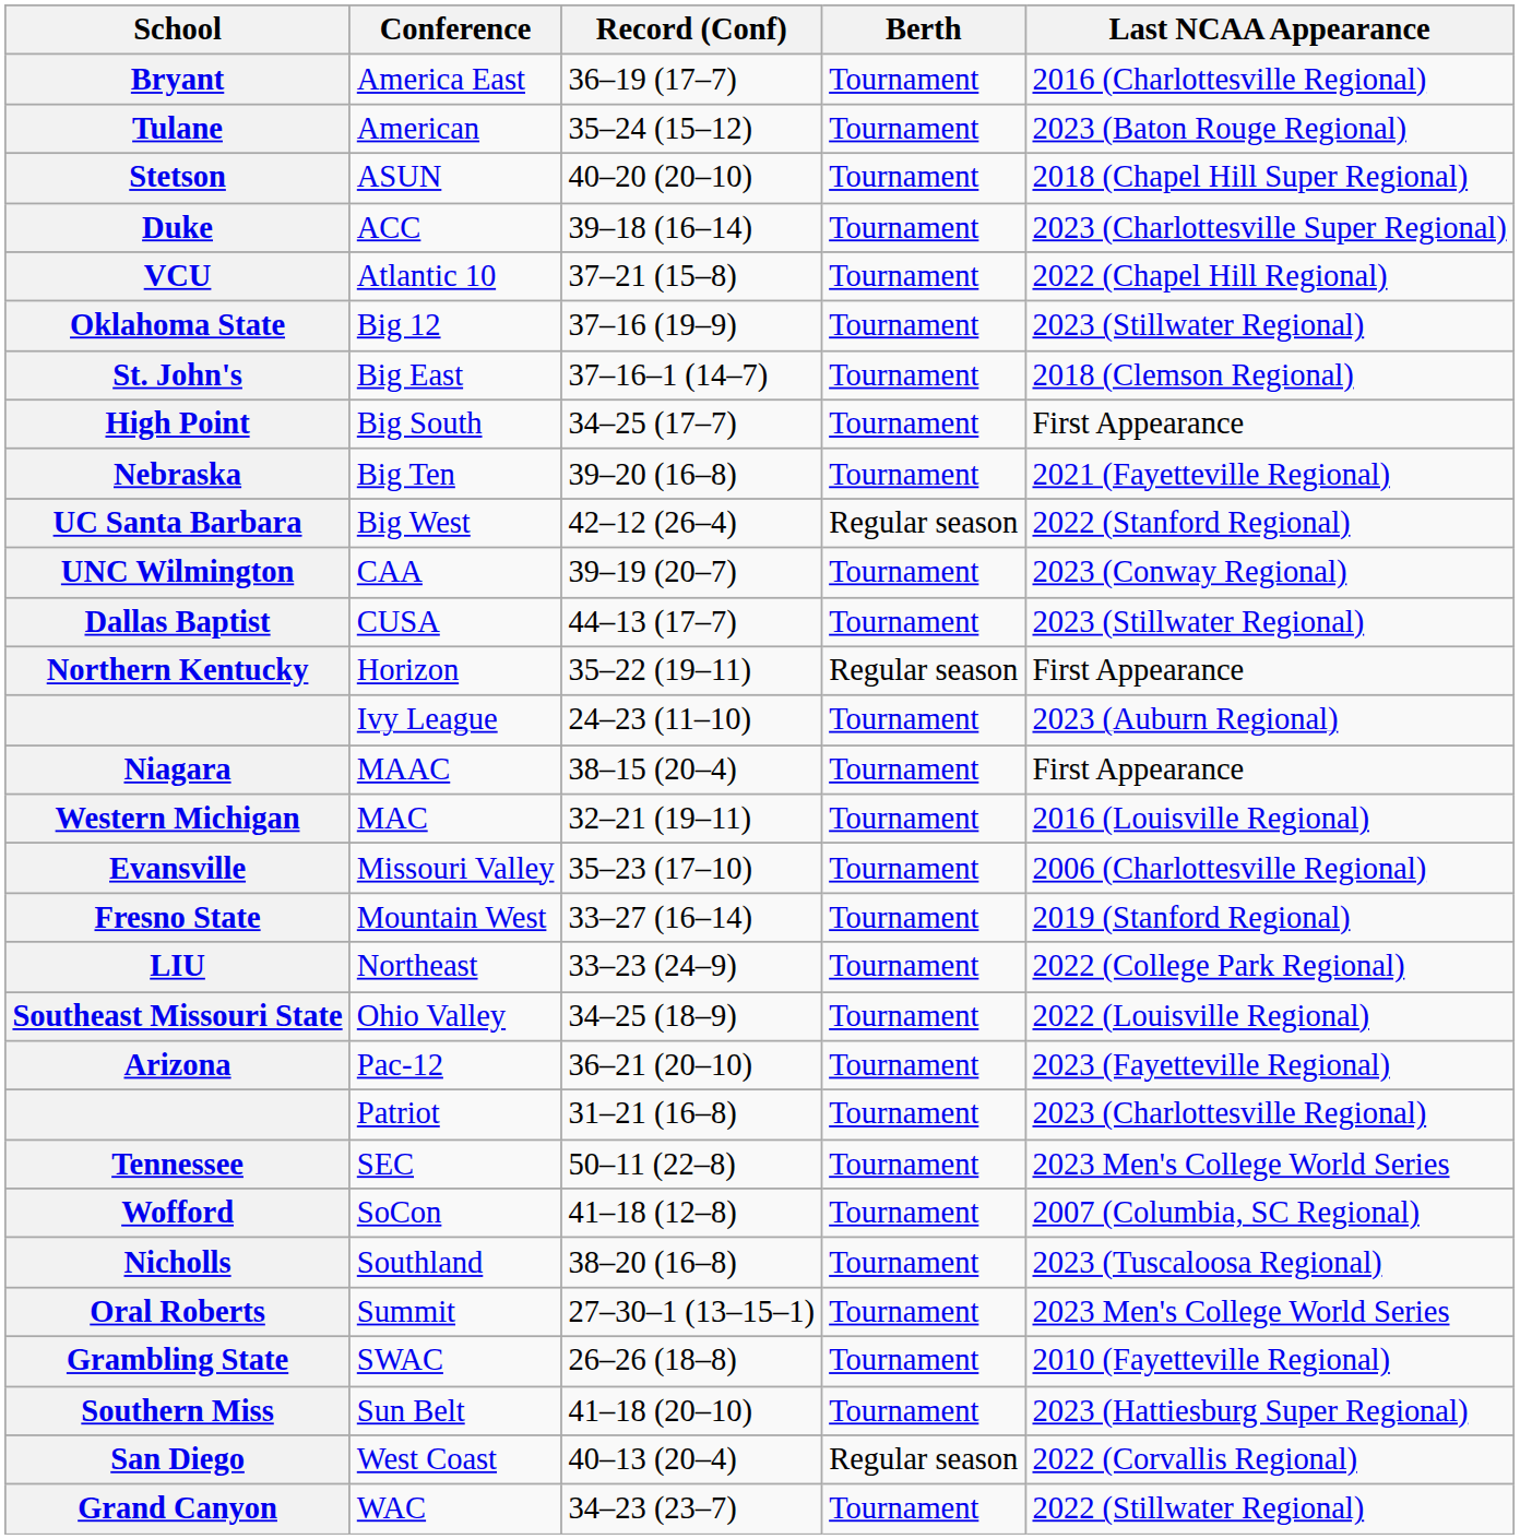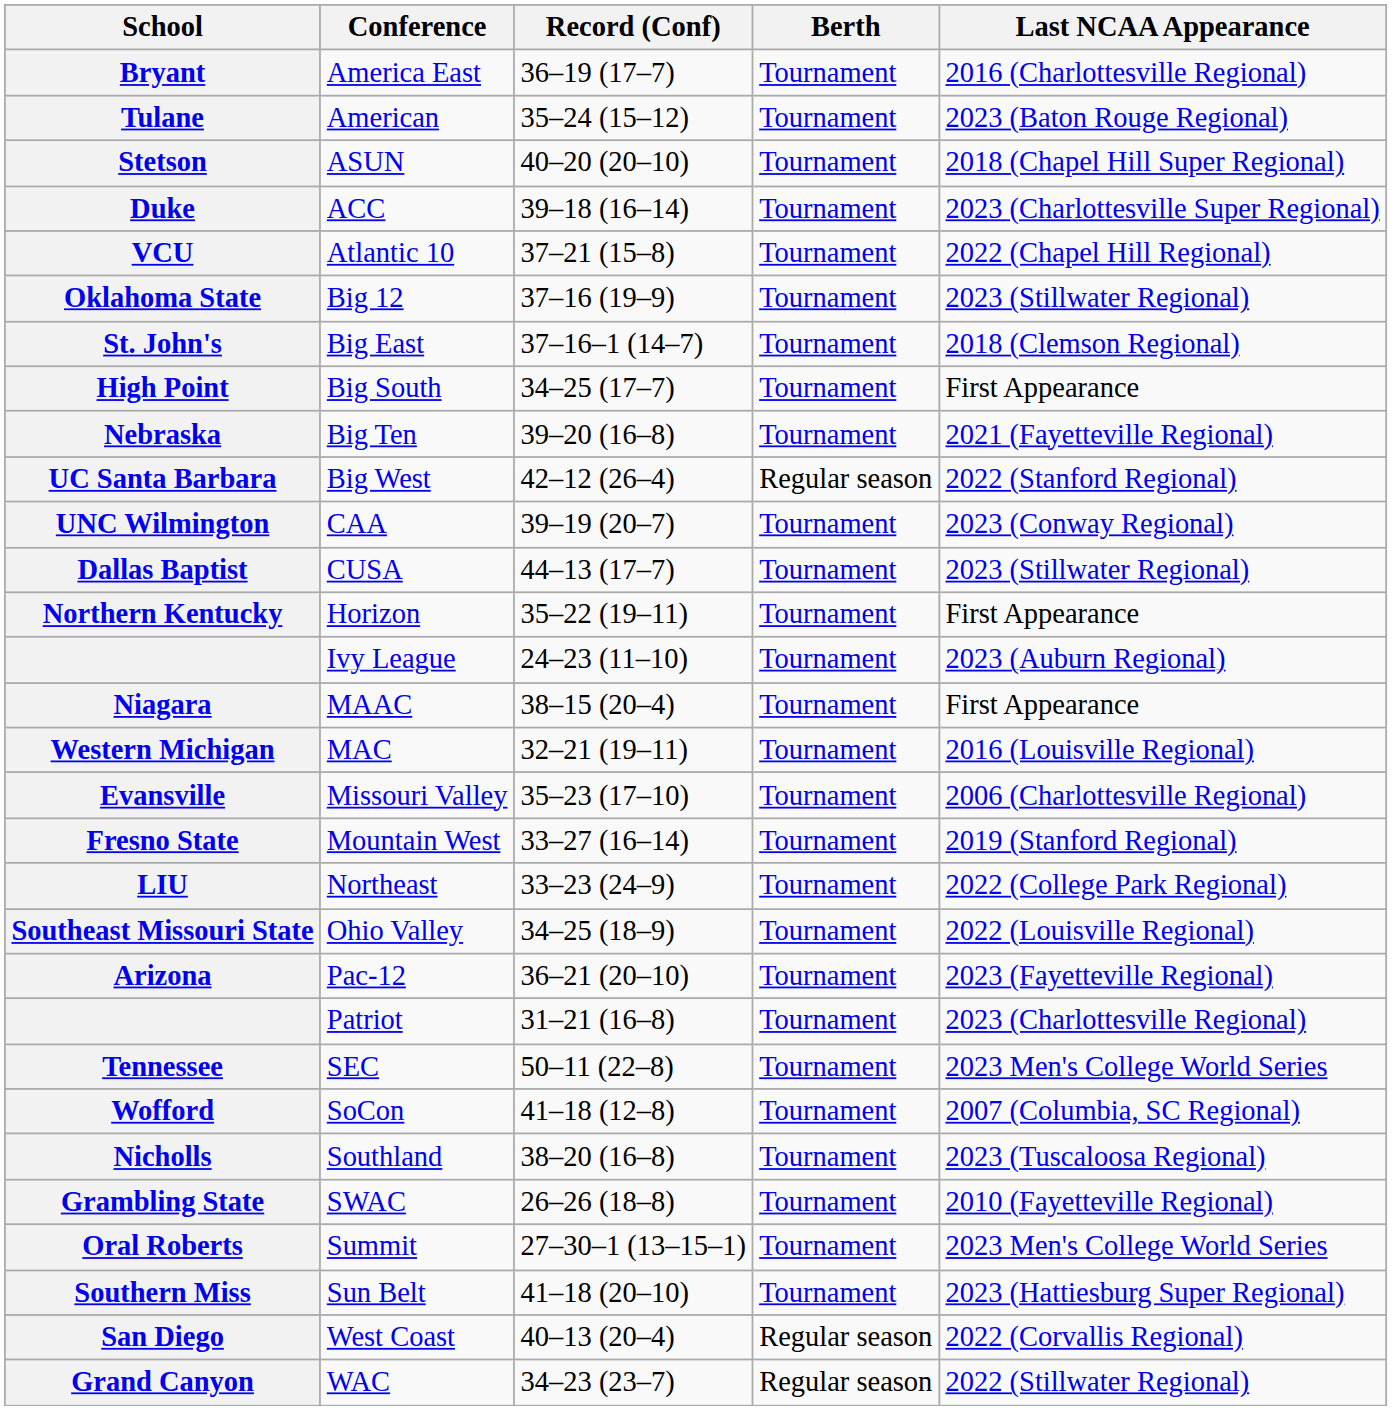Horizon | Berth: Regular season -> Tournament
rows swapped: SWAC <-> Summit
WAC | Berth: Tournament -> Regular season
